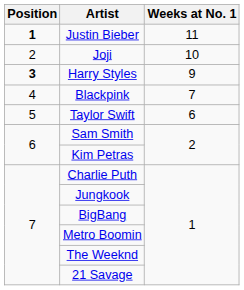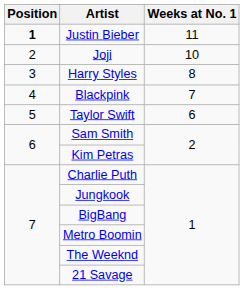Harry Styles | Position: bold -> normal
Harry Styles | Weeks at No. 1: 9 -> 8
